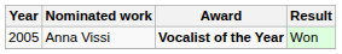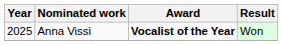Anna Vissi | Year: 2005 -> 2025
